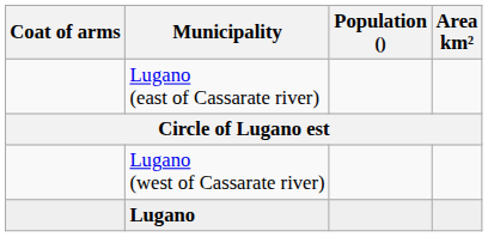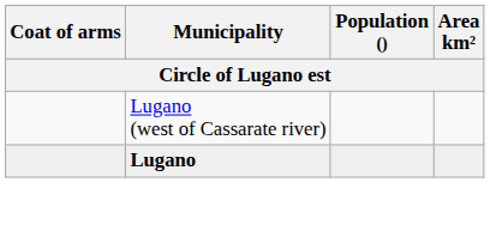- row: Lugano (east of Cassarate river)
